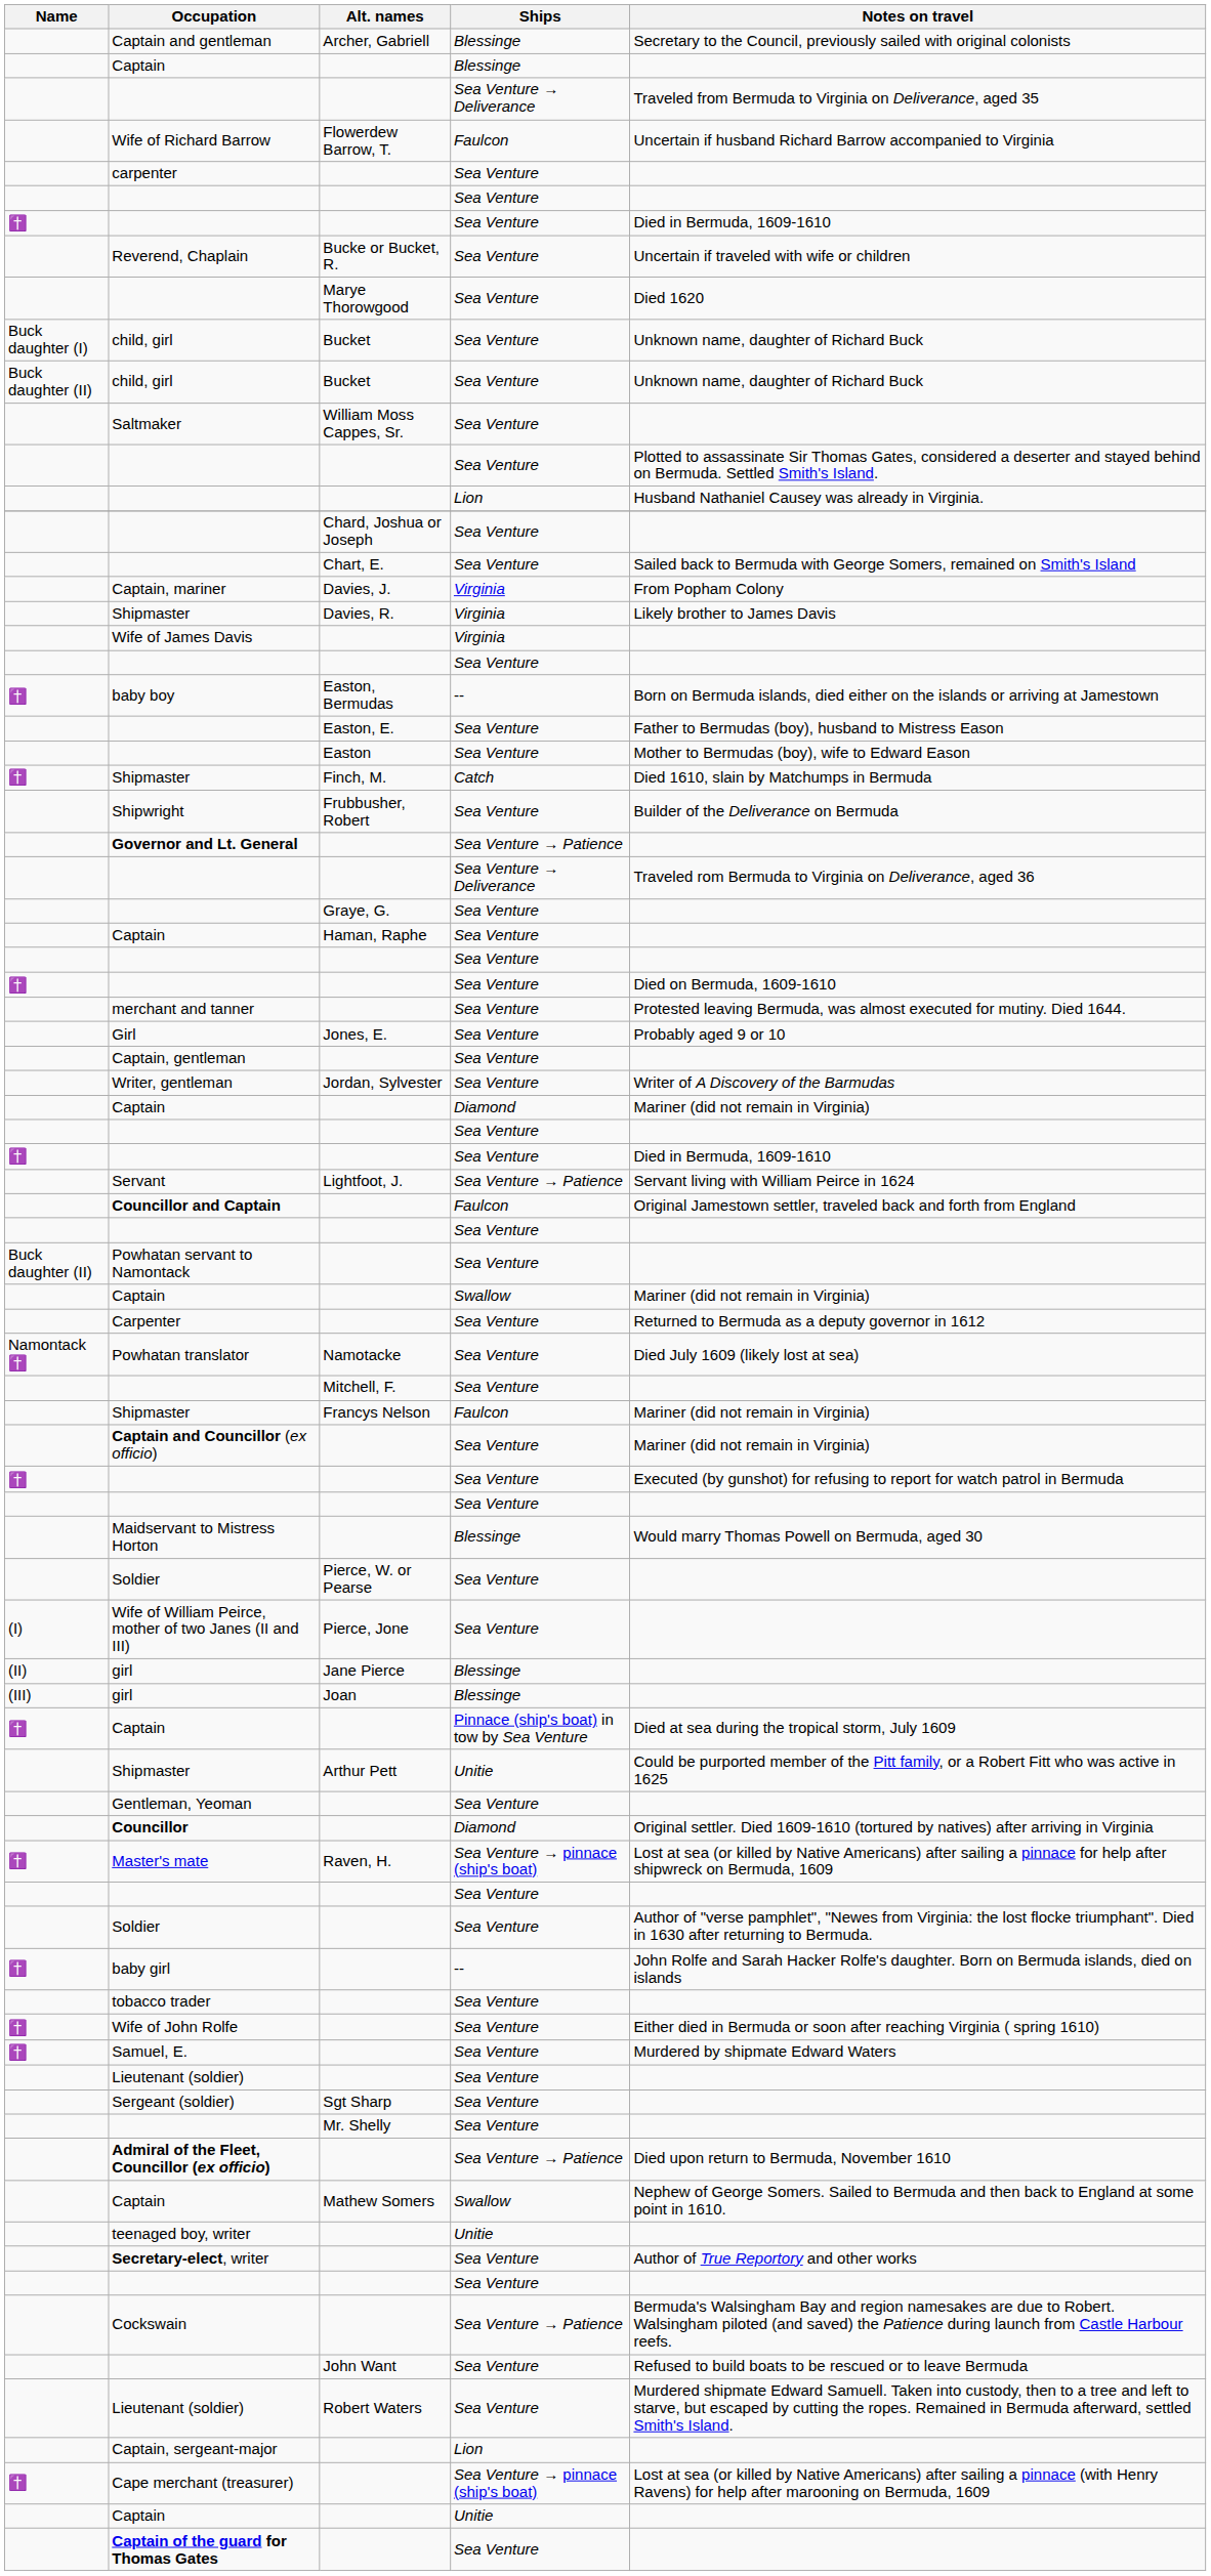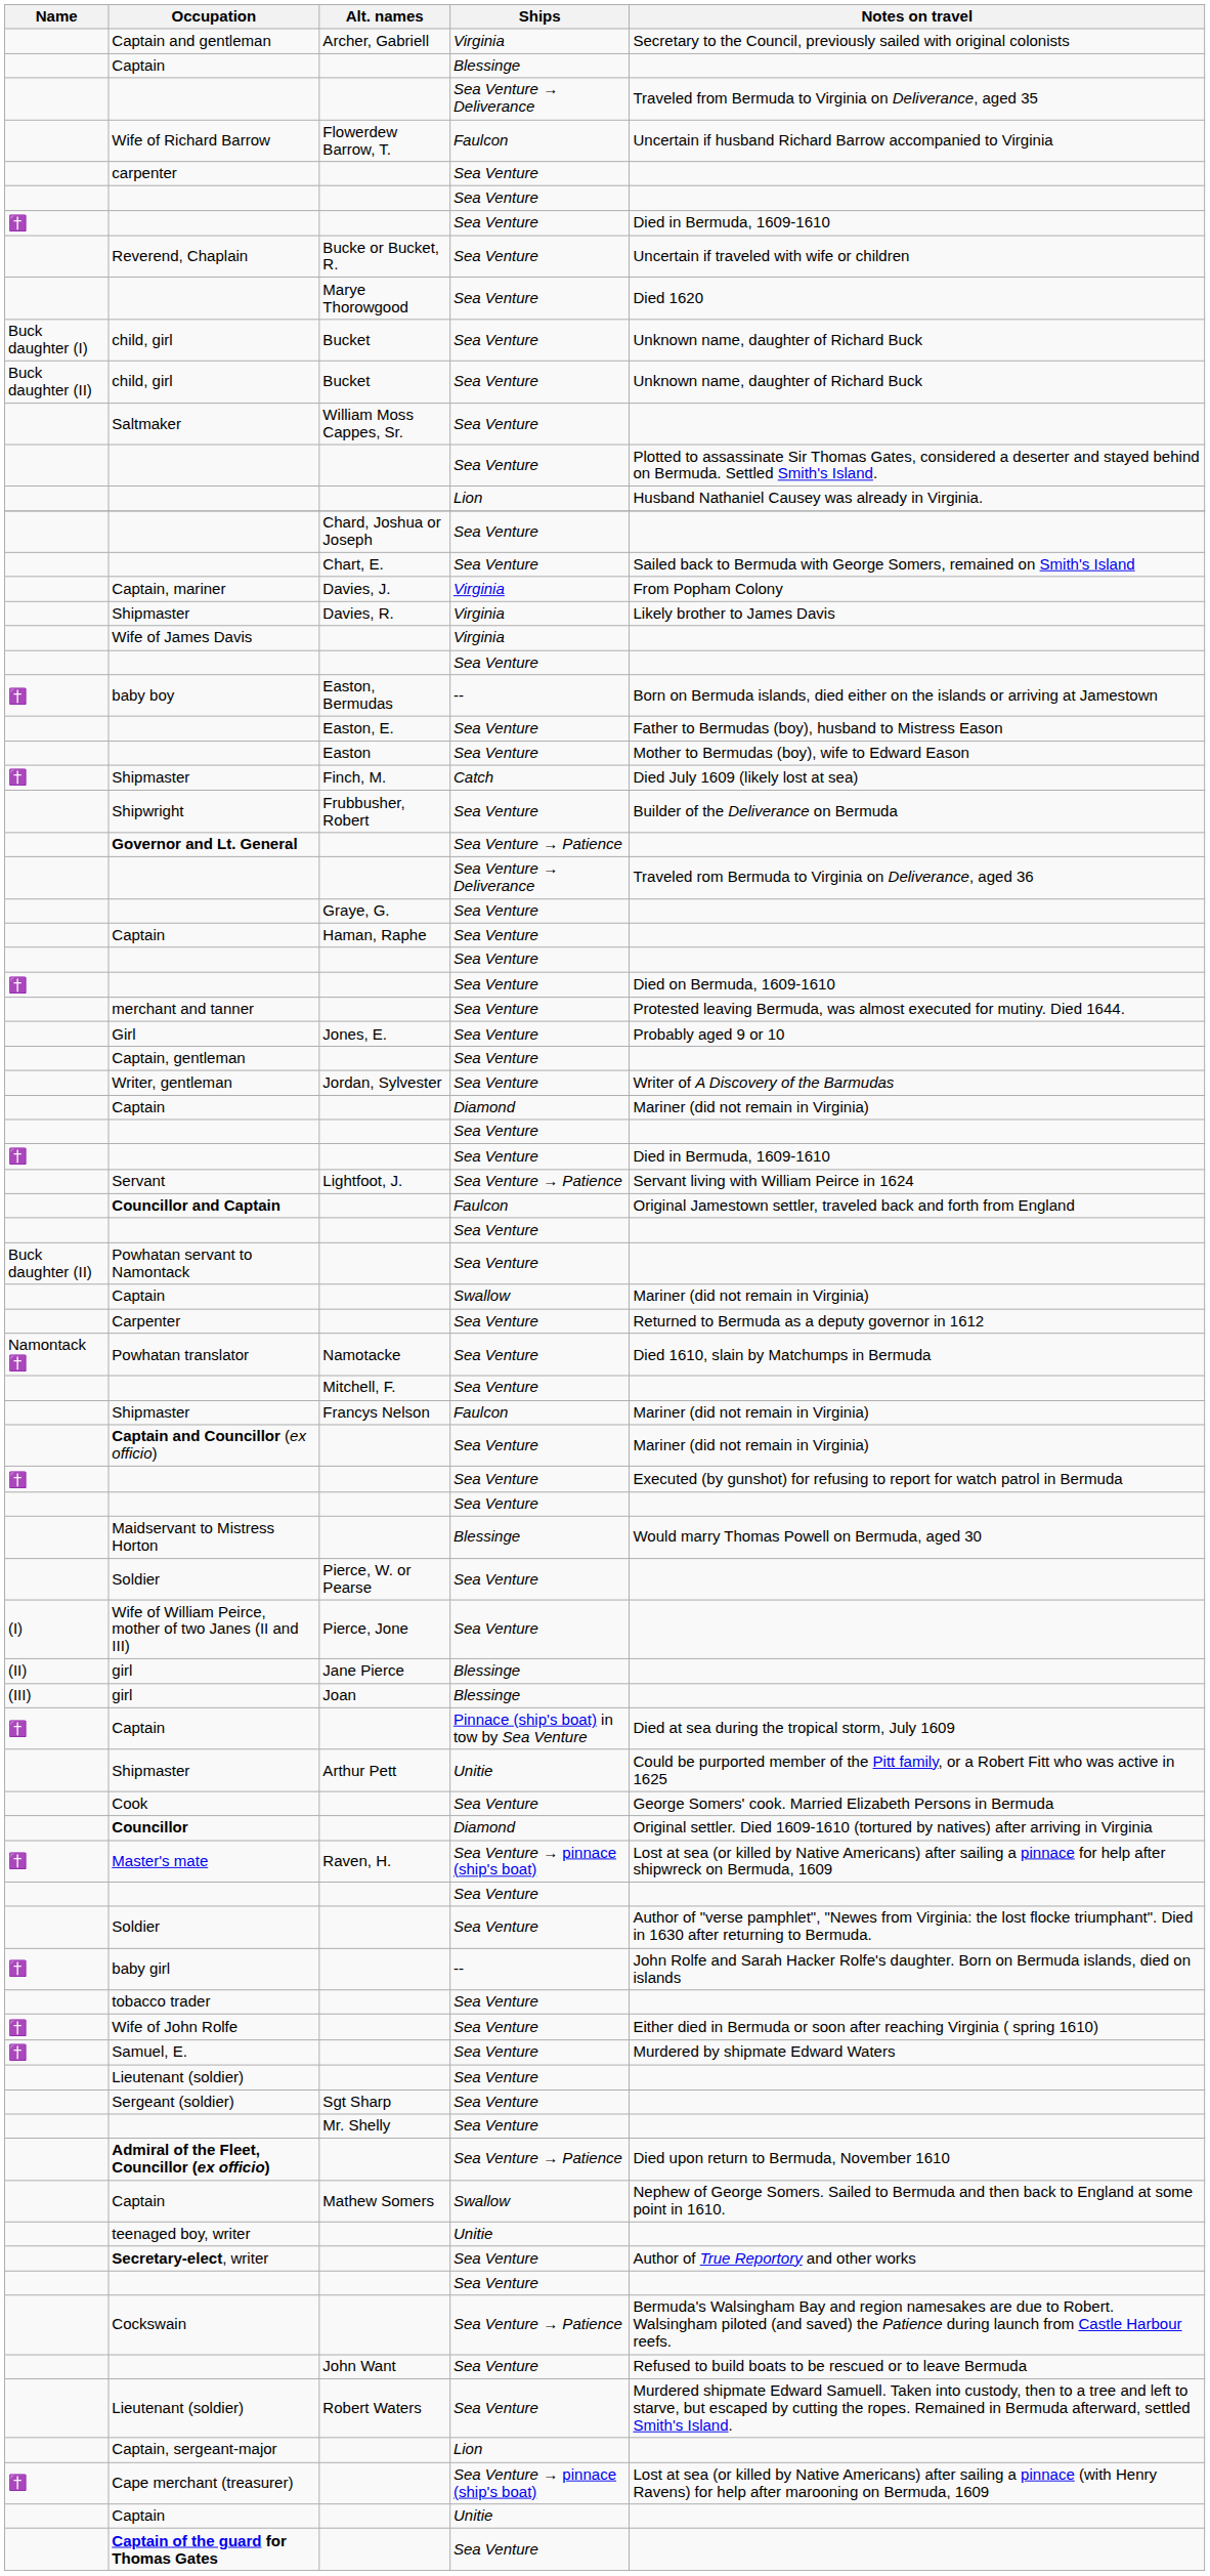Captain and gentleman | Ships: Blessinge -> Virginia
Shipmaster / Finch, M. | Notes on travel: Died 1610, slain by Matchumps in Bermuda -> Died July 1609 (likely lost at sea)
Powhatan translator | Notes on travel: Died July 1609 (likely lost at sea) -> Died 1610, slain by Matchumps in Bermuda
+ row: Cook | Sea Venture | George Somers' cook. Married Elizabeth Persons in Bermuda
- row: Gentleman, Yeoman | Sea Venture
